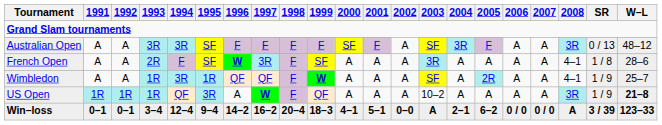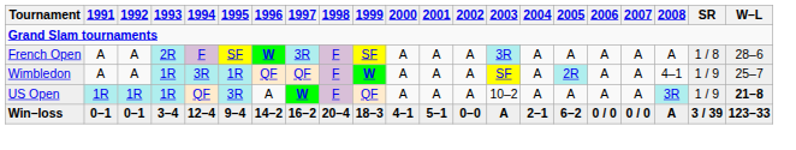- row: Australian Open | A | A | 3R | 3R | SF | F | F | F | F | SF | F | A | SF | 3R | F | A | A | 3R | 0 / 13 | 48–12
French Open | 2008: 4–1 -> A
